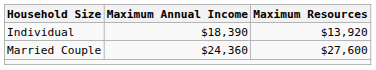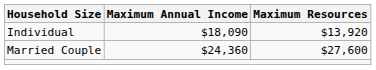Individual | Maximum Annual Income: $18,390 -> $18,090
